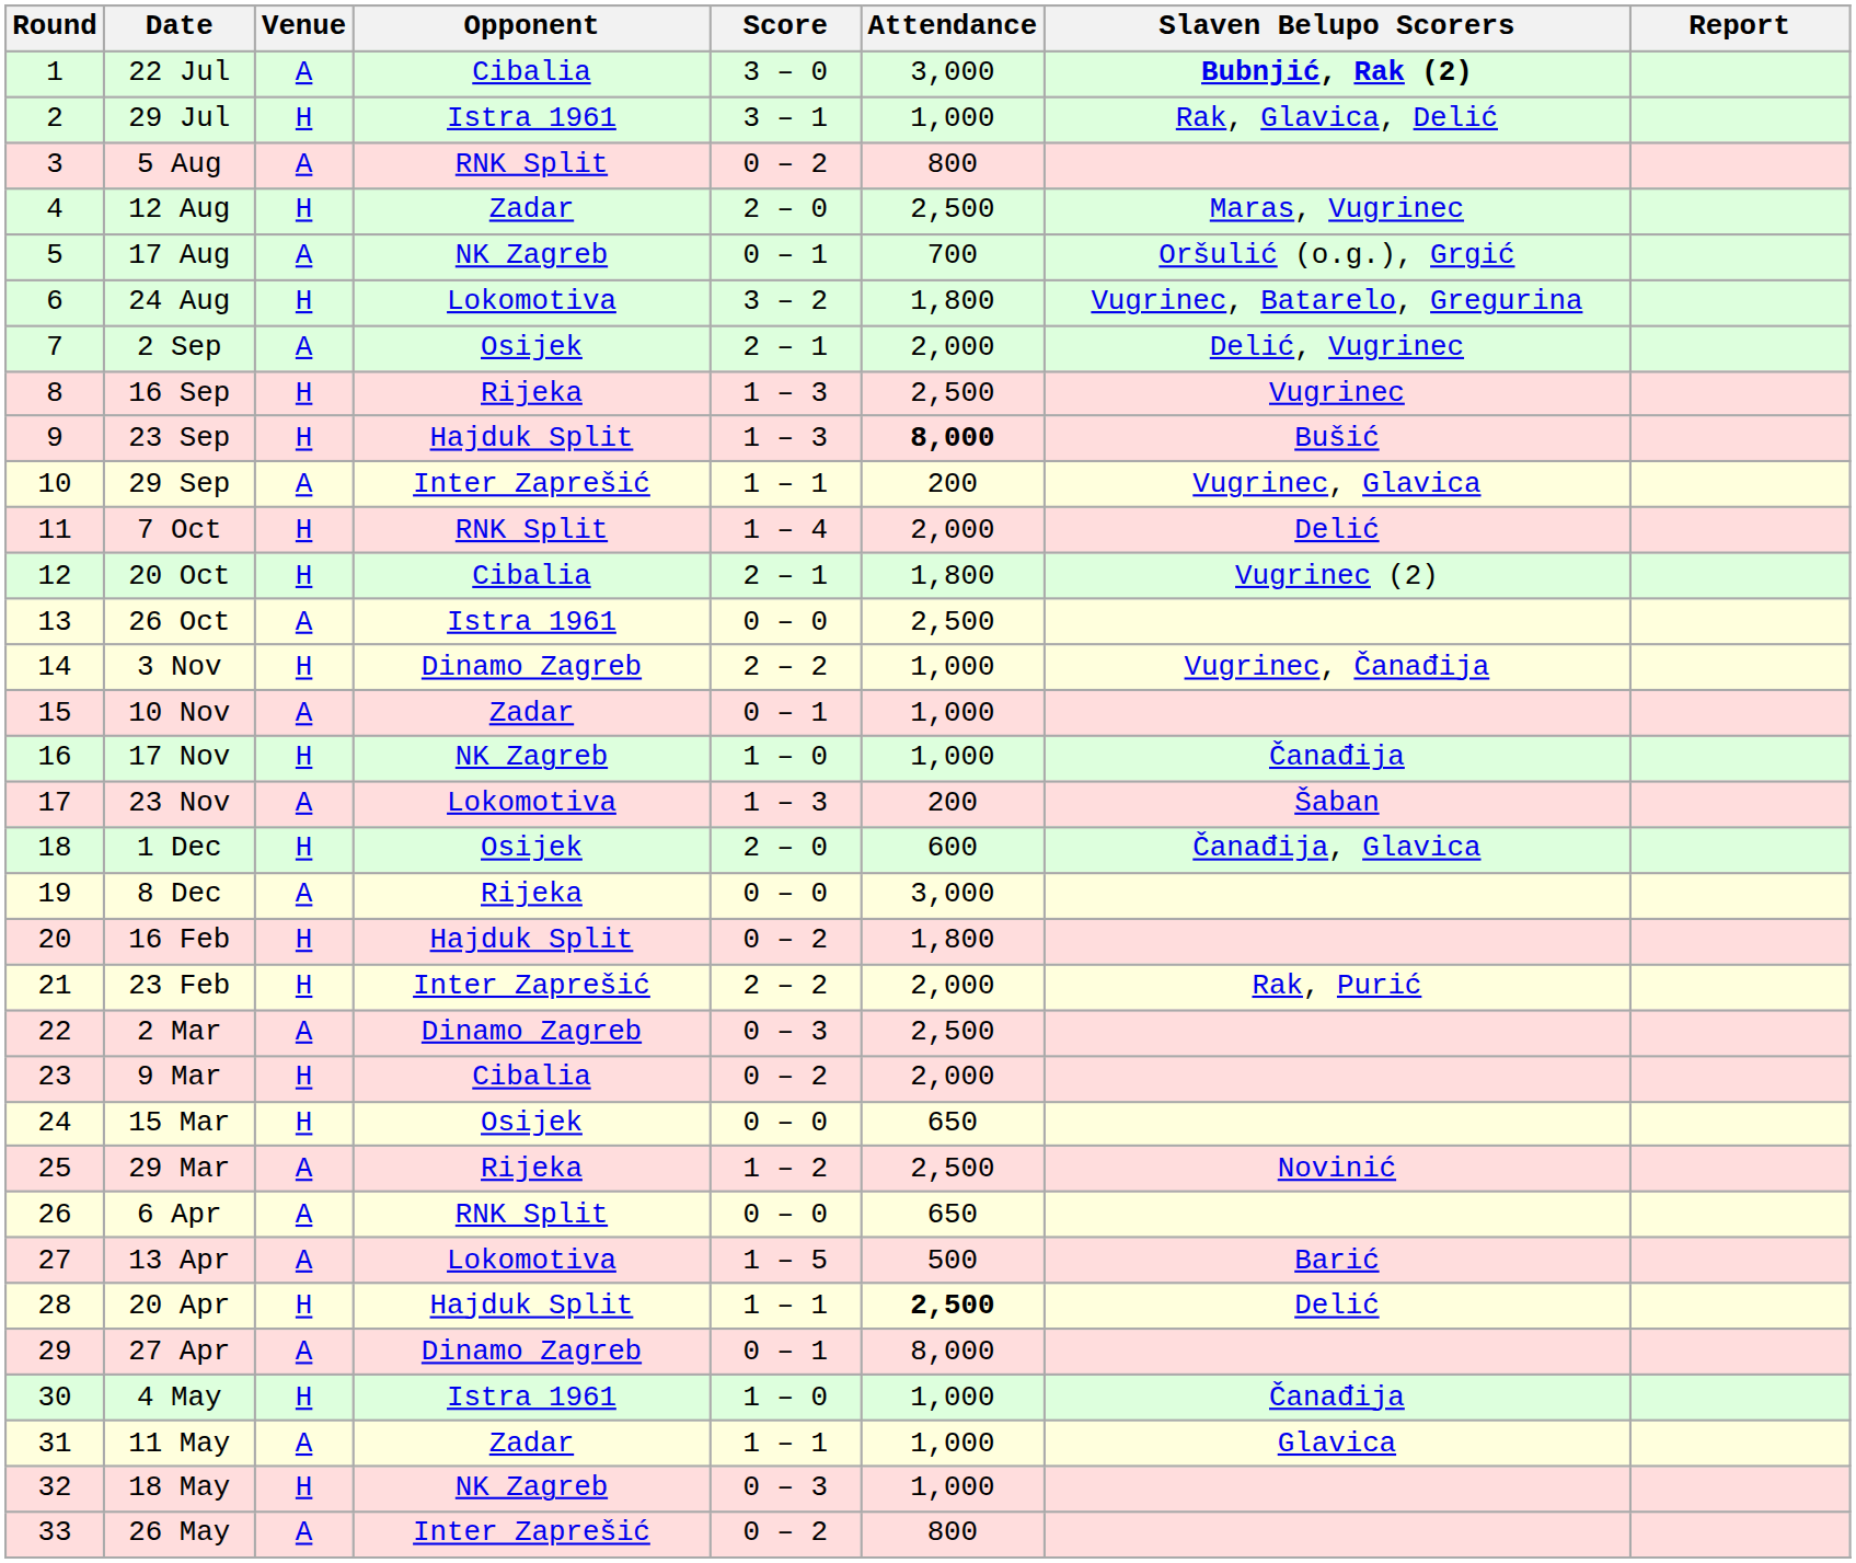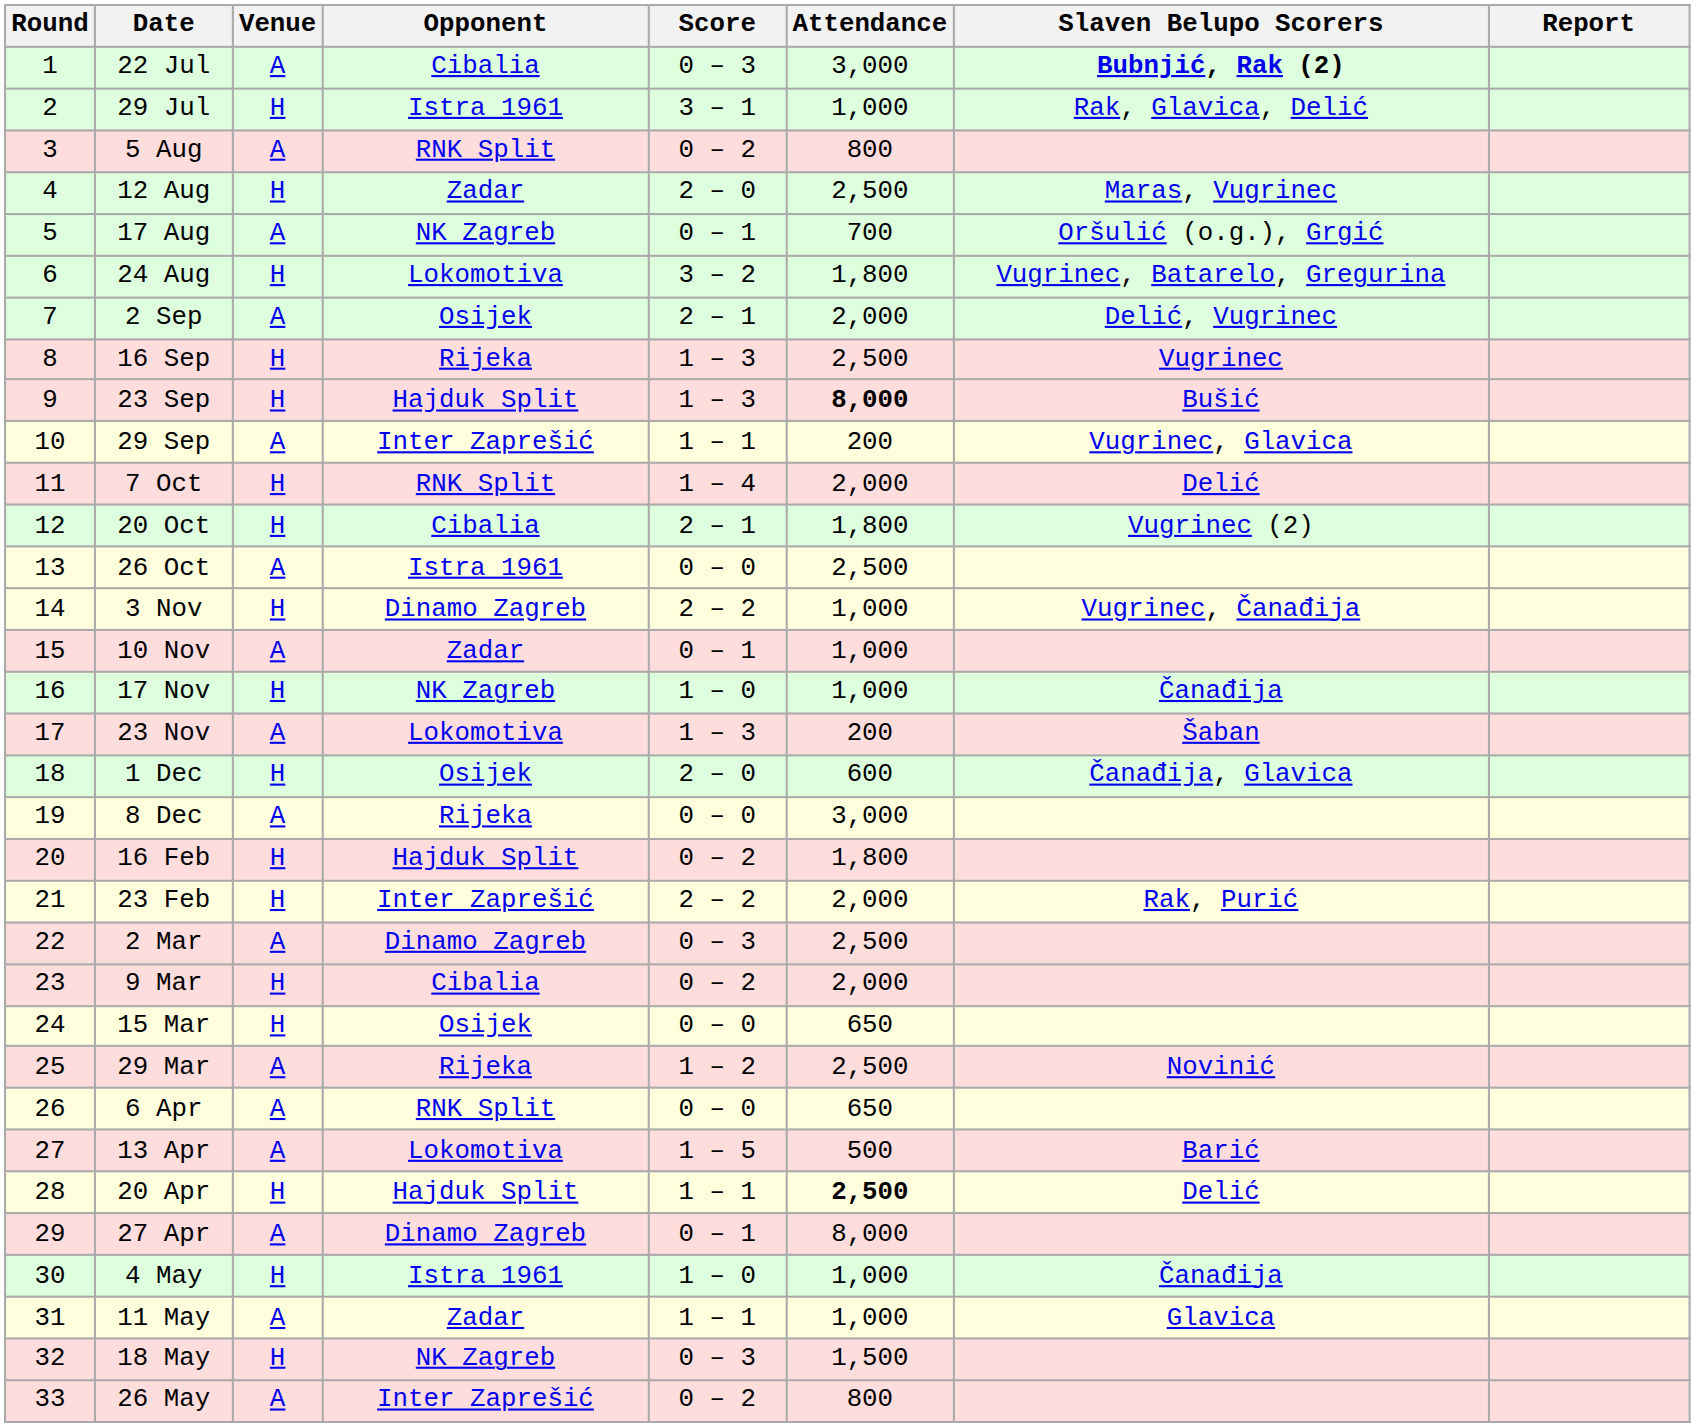22 Jul | Score: 3 – 0 -> 0 – 3
18 May | Attendance: 1,000 -> 1,500
